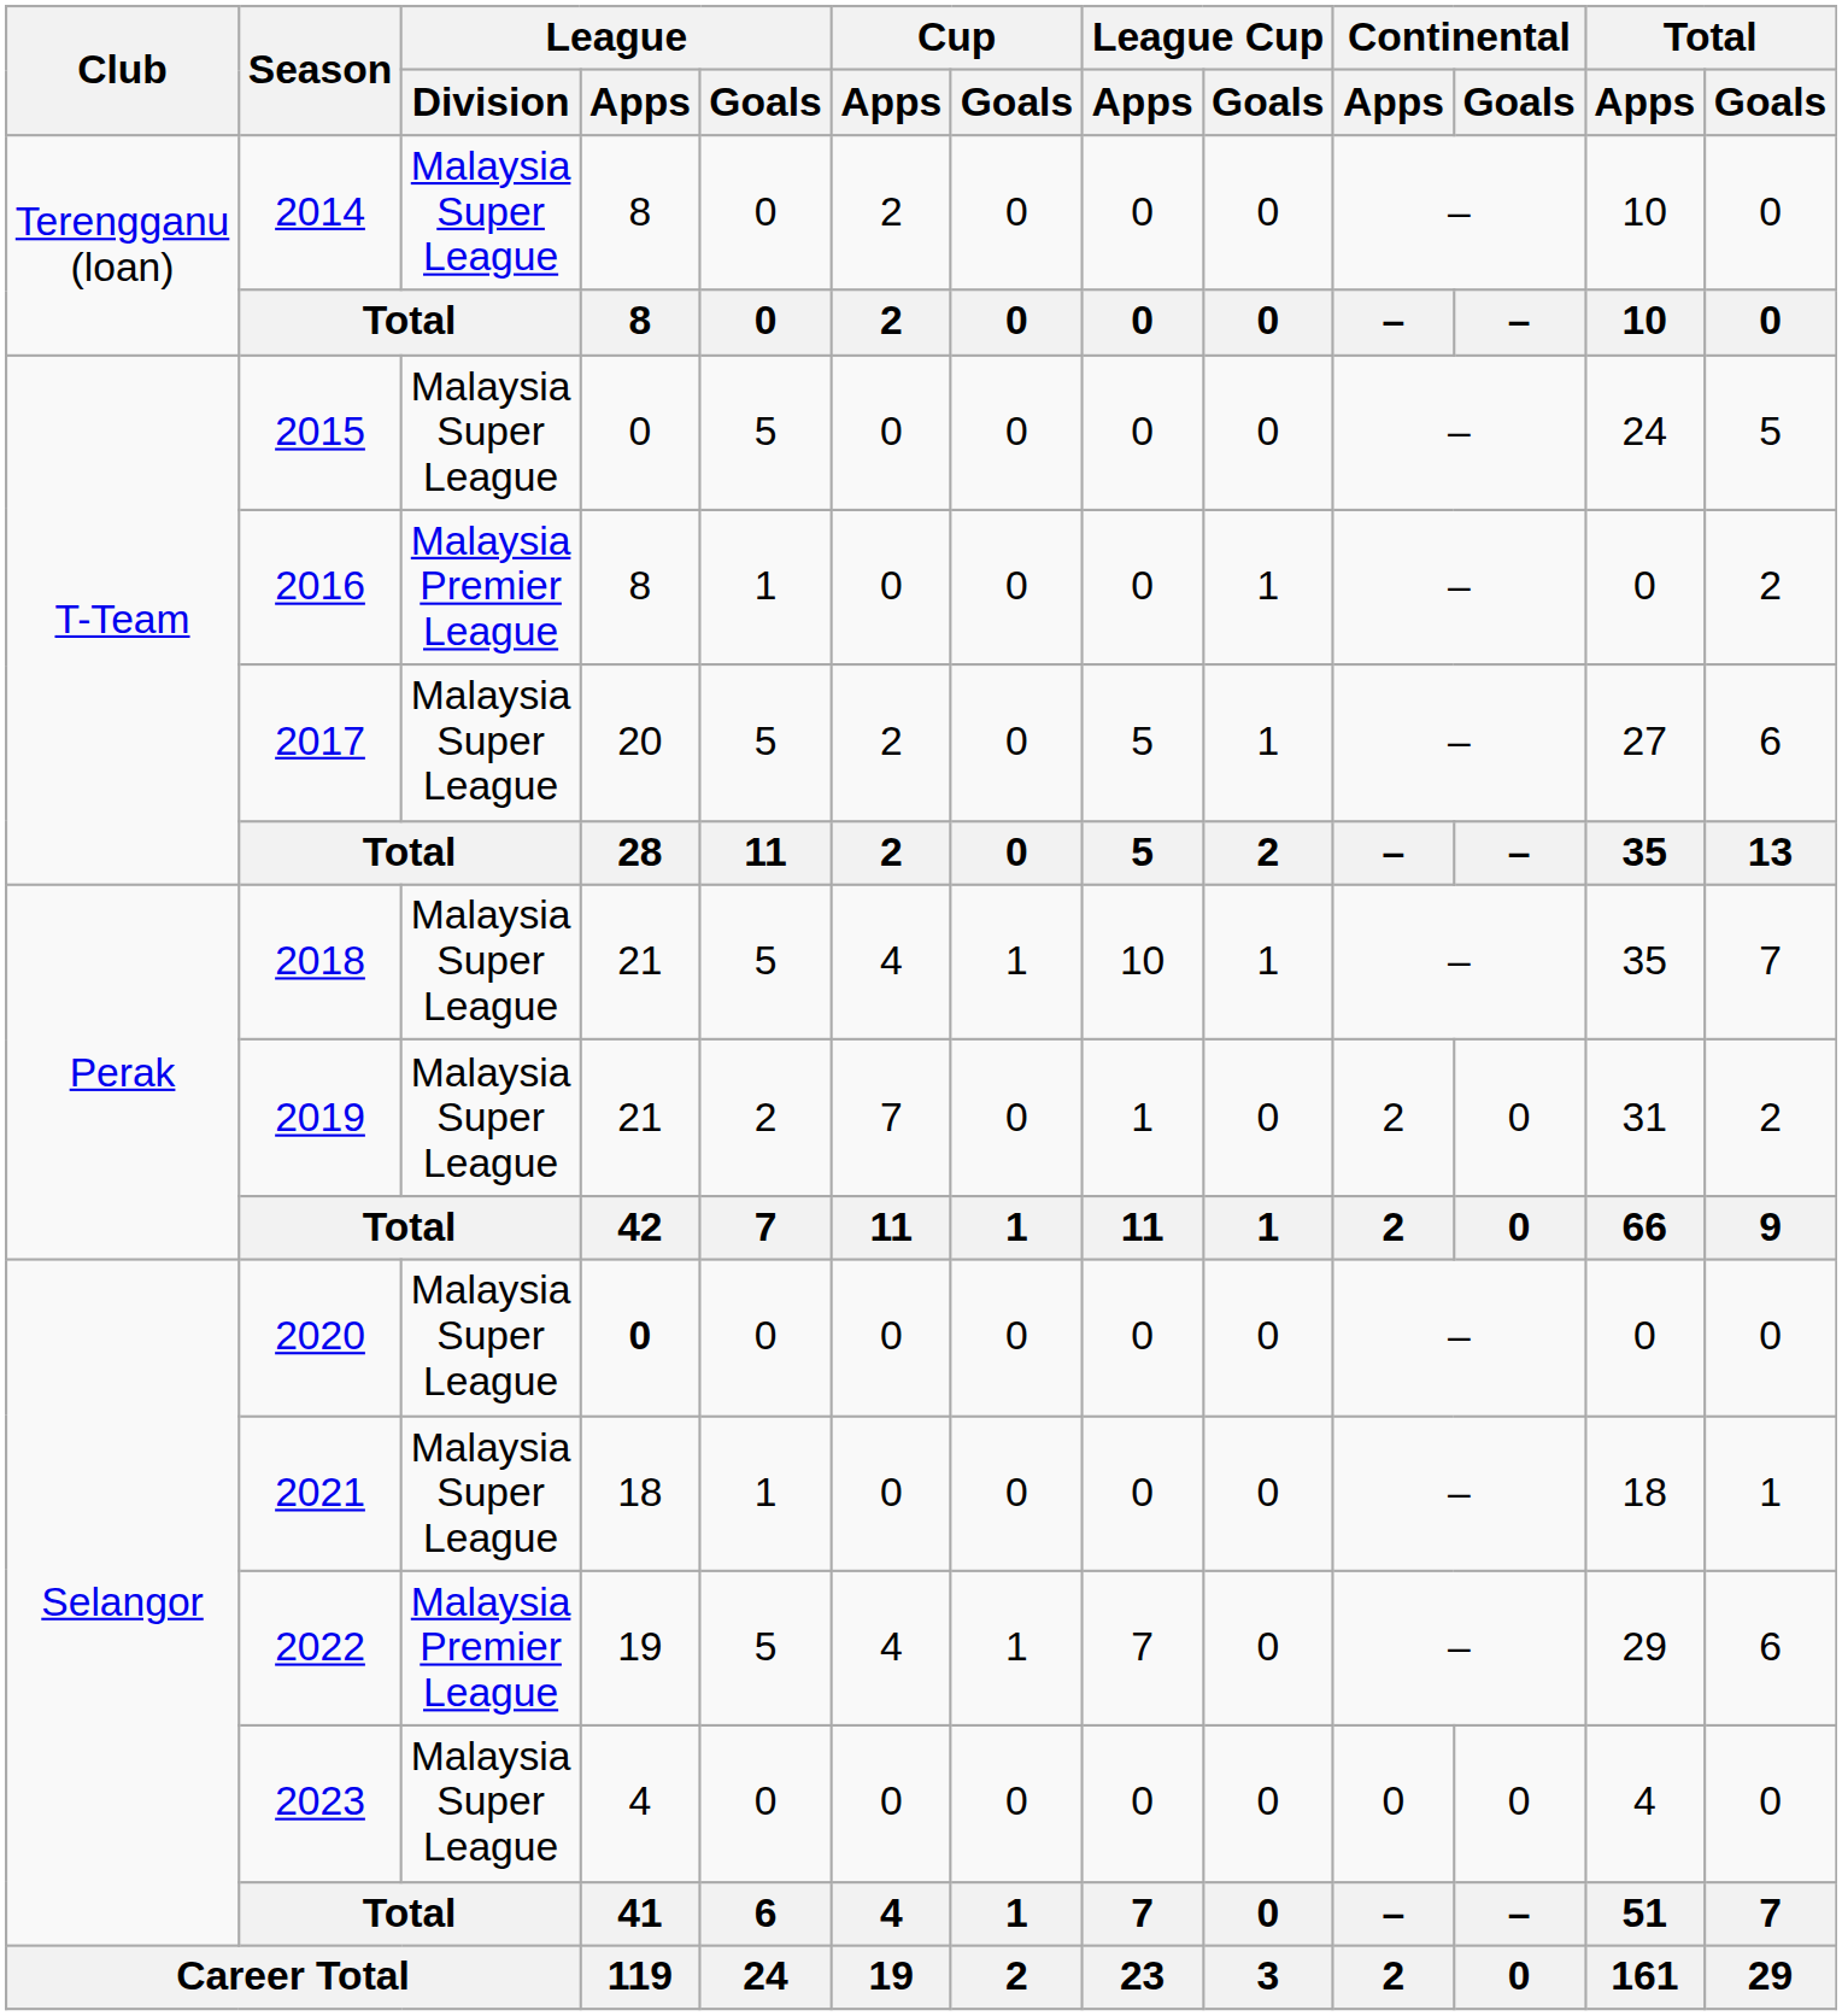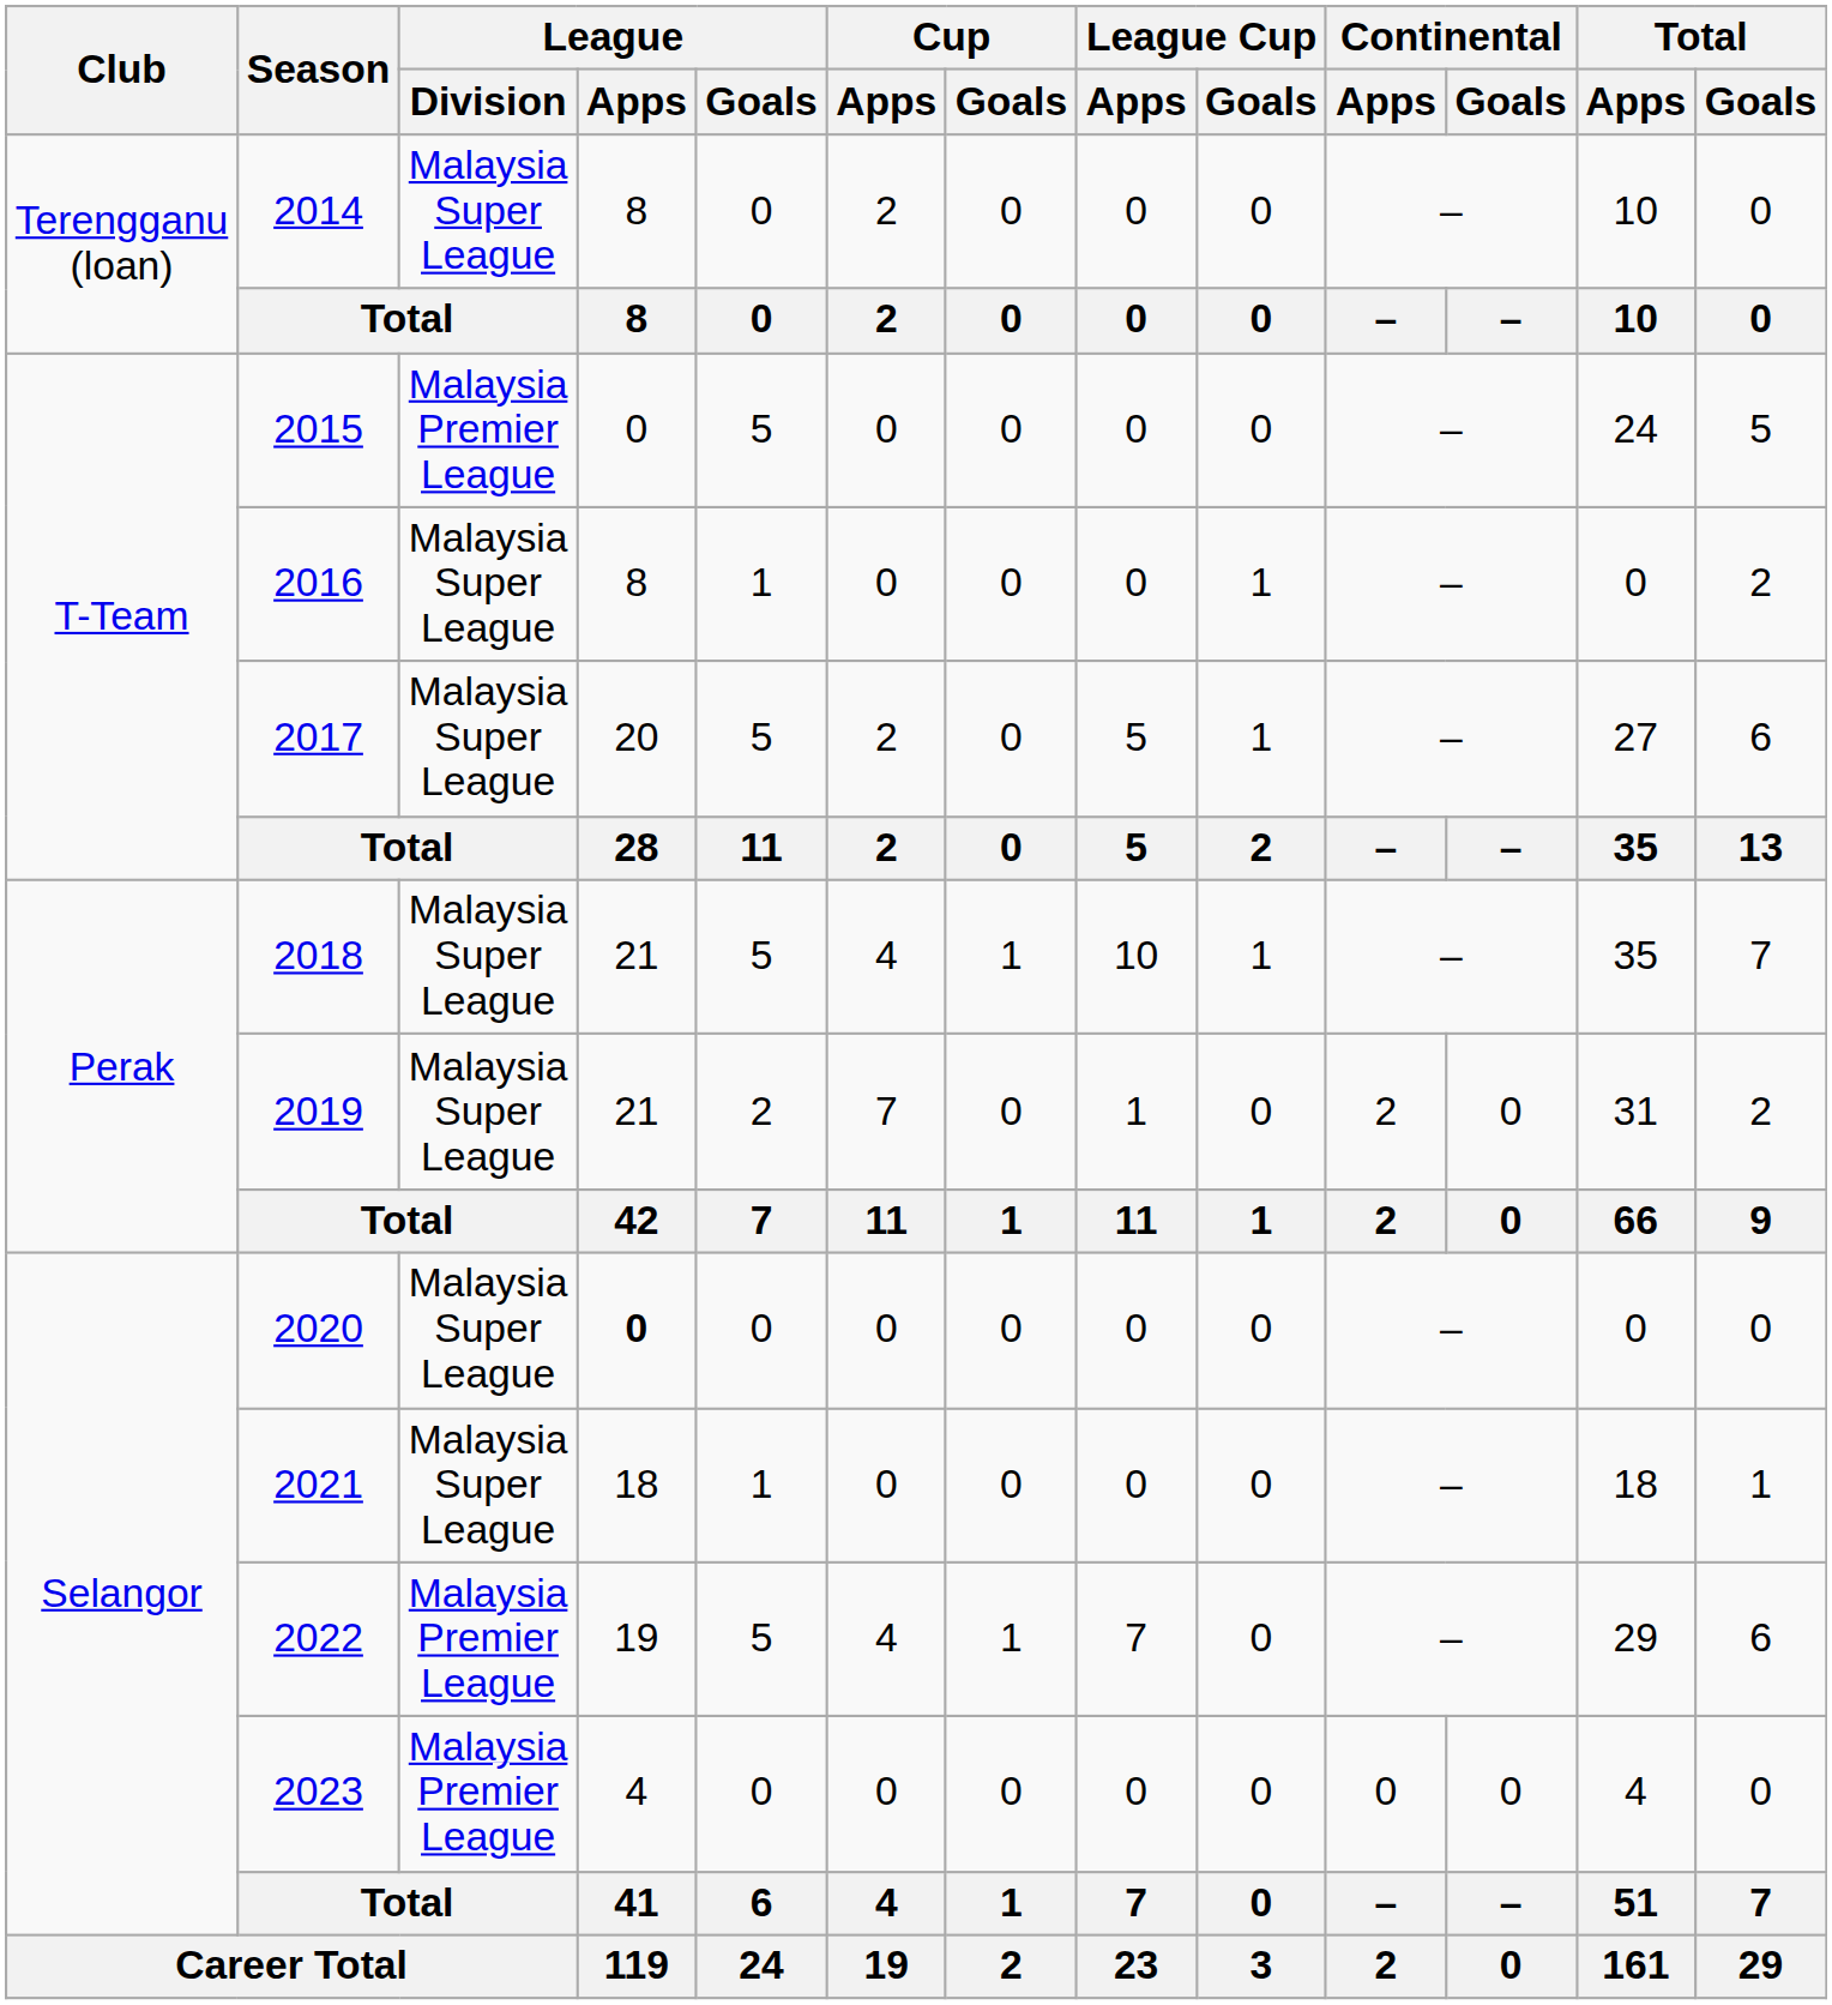2015 | League / Division: Malaysia Super League -> Malaysia Premier League
2016 | League / Division: Malaysia Premier League -> Malaysia Super League
2023 | League / Division: Malaysia Super League -> Malaysia Premier League
